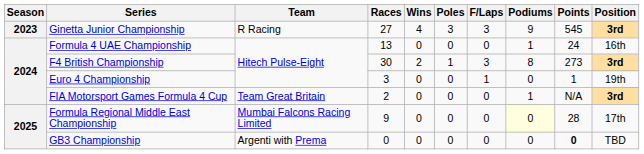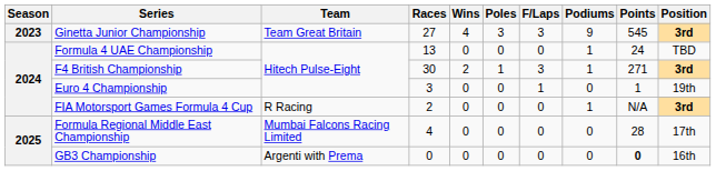Ginetta Junior Championship | Team: R Racing -> Team Great Britain
Formula 4 UAE Championship | Position: 16th -> TBD
F4 British Championship | Podiums: 8 -> 1
F4 British Championship | Points: 273 -> 271
FIA Motorsport Games Formula 4 Cup | Team: Team Great Britain -> R Racing
Formula Regional Middle East Championship | Races: 9 -> 4
Formula Regional Middle East Championship | Podiums: lightyellow background -> no background
GB3 Championship | Position: TBD -> 16th
